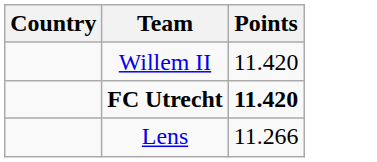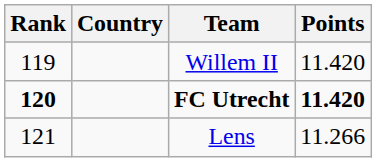+ column: Rank | 119 | 120 | 121
